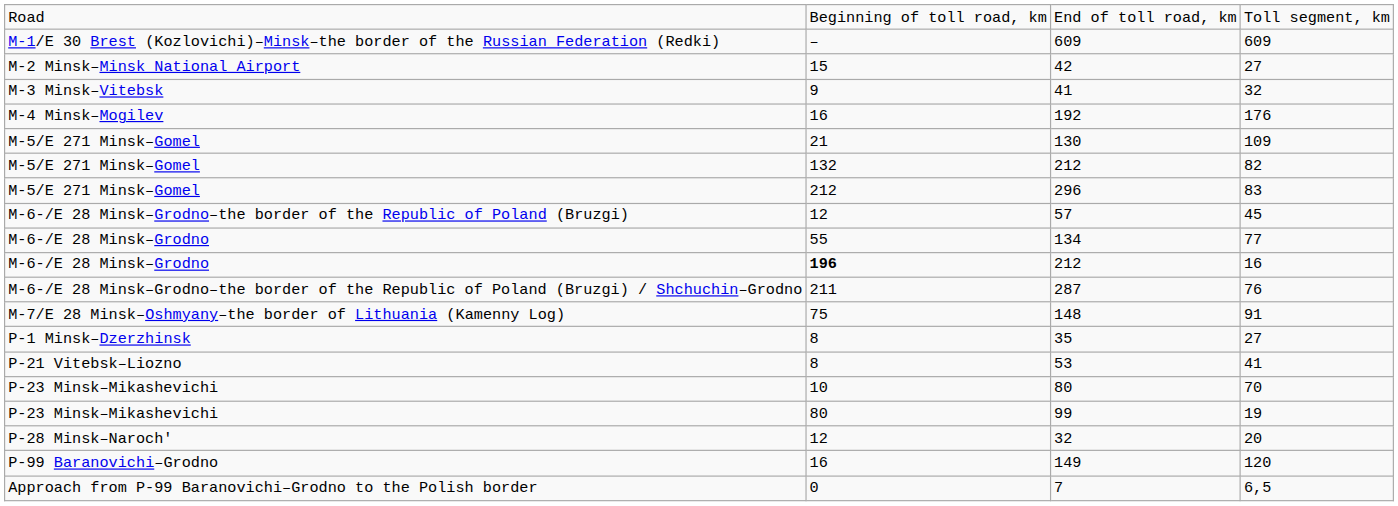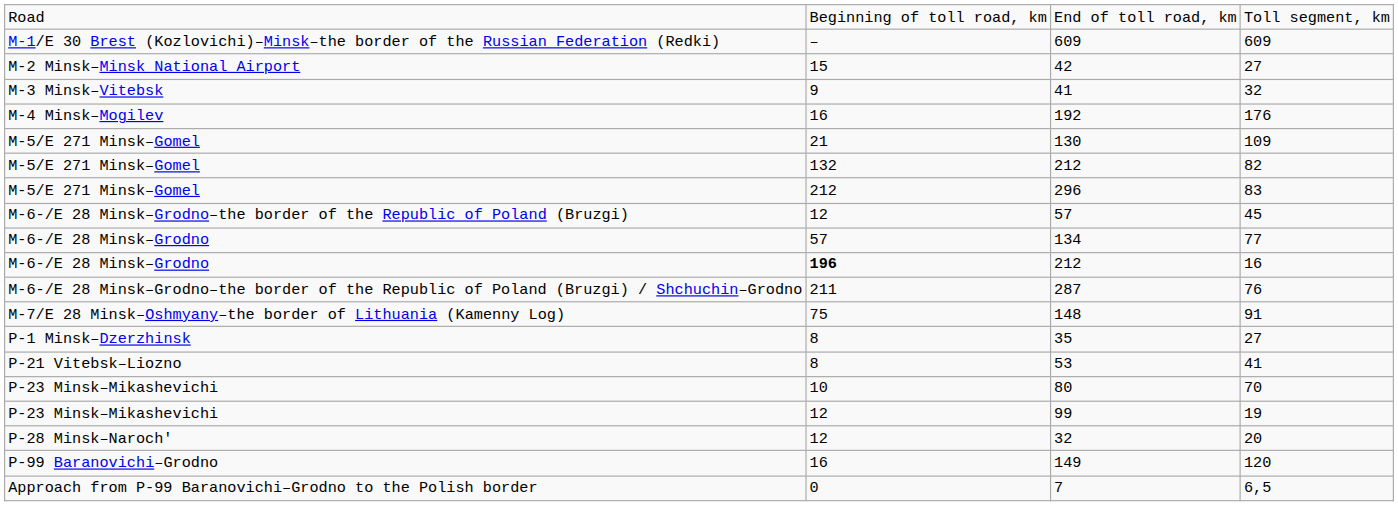134 | column 2: 55 -> 57
99 | column 2: 80 -> 12
